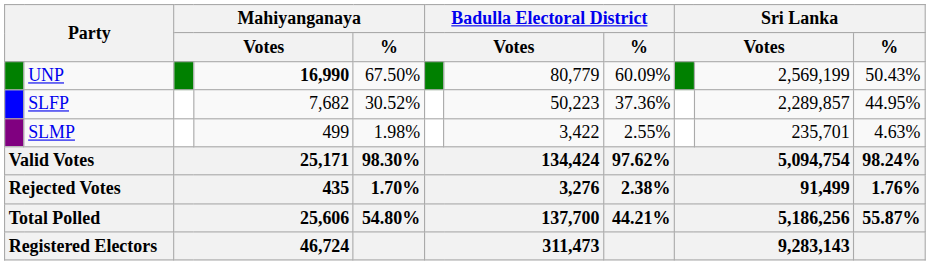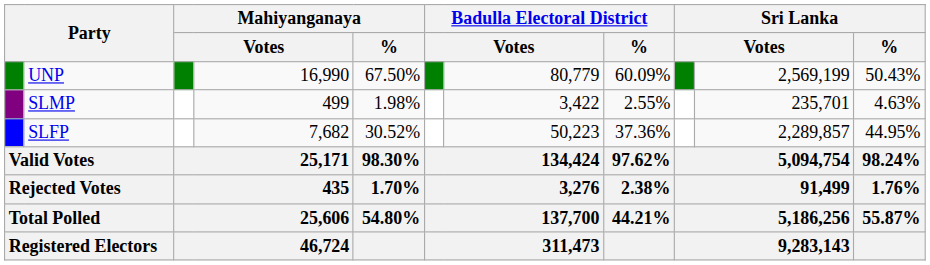UNP | column 4: bold -> normal
rows swapped: SLFP <-> SLMP
